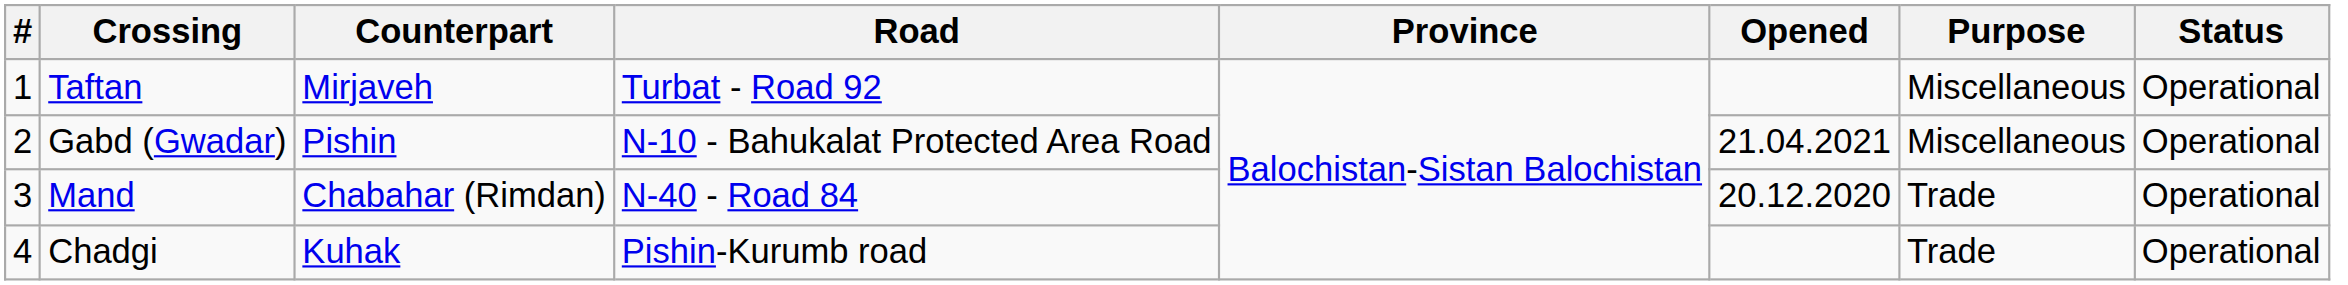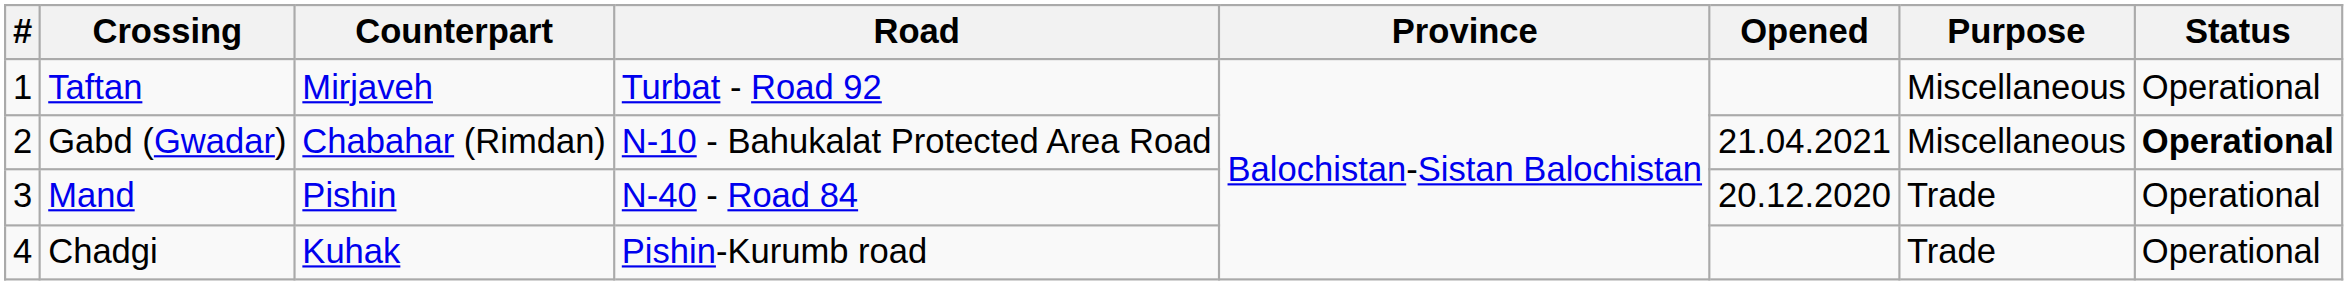Gabd (Gwadar) | Counterpart: Pishin -> Chabahar (Rimdan)
Gabd (Gwadar) | Status: normal -> bold
Mand | Counterpart: Chabahar (Rimdan) -> Pishin
